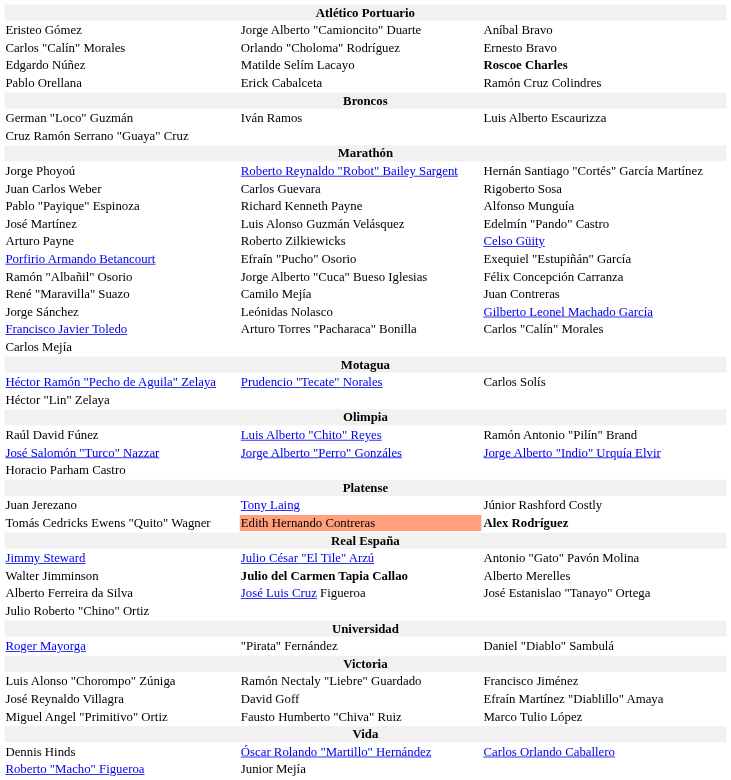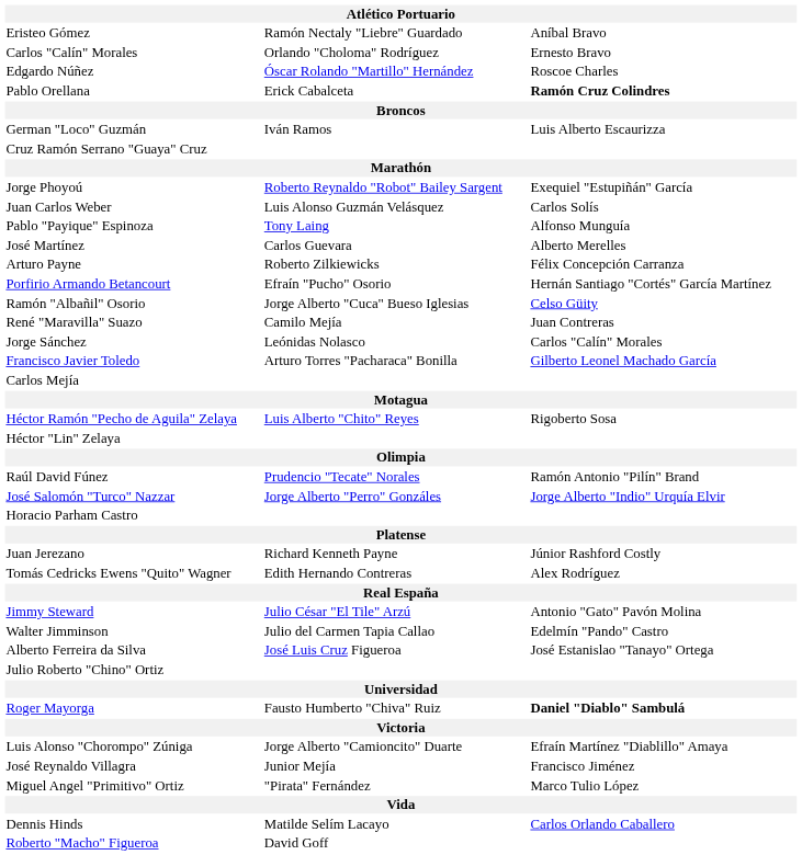Eristeo Gómez | column 2: Jorge Alberto "Camioncito" Duarte -> Ramón Nectaly "Liebre" Guardado
Edgardo Núñez | column 2: Matilde Selím Lacayo -> Óscar Rolando "Martillo" Hernández
Edgardo Núñez | column 3: bold -> normal
Pablo Orellana | column 3: normal -> bold
Jorge Phoyoú | column 3: Hernán Santiago "Cortés" García Martínez -> Exequiel "Estupiñán" García
Juan Carlos Weber | column 2: Carlos Guevara -> Luis Alonso Guzmán Velásquez
Juan Carlos Weber | column 3: Rigoberto Sosa -> Carlos Solís
Pablo "Payique" Espinoza | column 2: Richard Kenneth Payne -> Tony Laing
José Martínez | column 2: Luis Alonso Guzmán Velásquez -> Carlos Guevara
José Martínez | column 3: Edelmín "Pando" Castro -> Alberto Merelles
Arturo Payne | column 3: Celso Güity -> Félix Concepción Carranza
Porfirio Armando Betancourt | column 3: Exequiel "Estupiñán" García -> Hernán Santiago "Cortés" García Martínez
Ramón "Albañil" Osorio | column 3: Félix Concepción Carranza -> Celso Güity
Jorge Sánchez | column 3: Gilberto Leonel Machado García -> Carlos "Calín" Morales
Francisco Javier Toledo | column 3: Carlos "Calín" Morales -> Gilberto Leonel Machado García
Héctor Ramón "Pecho de Aguila" Zelaya | column 2: Prudencio "Tecate" Norales -> Luis Alberto "Chito" Reyes
Héctor Ramón "Pecho de Aguila" Zelaya | column 3: Carlos Solís -> Rigoberto Sosa
Raúl David Fúnez | column 2: Luis Alberto "Chito" Reyes -> Prudencio "Tecate" Norales
Juan Jerezano | column 2: Tony Laing -> Richard Kenneth Payne
Tomás Cedricks Ewens "Quito" Wagner | column 2: lightsalmon background -> no background
Tomás Cedricks Ewens "Quito" Wagner | column 3: bold -> normal
Walter Jimminson | column 2: bold -> normal
Walter Jimminson | column 3: Alberto Merelles -> Edelmín "Pando" Castro
Roger Mayorga | column 2: "Pirata" Fernández -> Fausto Humberto "Chiva" Ruiz
Roger Mayorga | column 3: normal -> bold
Luis Alonso "Chorompo" Zúniga | column 2: Ramón Nectaly "Liebre" Guardado -> Jorge Alberto "Camioncito" Duarte
Luis Alonso "Chorompo" Zúniga | column 3: Francisco Jiménez -> Efraín Martínez "Diablillo" Amaya
José Reynaldo Villagra | column 2: David Goff -> Junior Mejía
José Reynaldo Villagra | column 3: Efraín Martínez "Diablillo" Amaya -> Francisco Jiménez
Miguel Angel "Primitivo" Ortiz | column 2: Fausto Humberto "Chiva" Ruiz -> "Pirata" Fernández
Dennis Hinds | column 2: Óscar Rolando "Martillo" Hernández -> Matilde Selím Lacayo
Roberto "Macho" Figueroa | column 2: Junior Mejía -> David Goff
